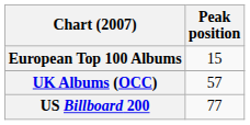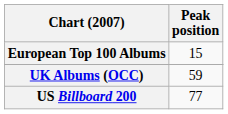UK Albums (OCC) | Peak position: 57 -> 59
